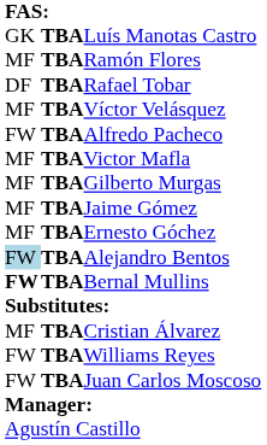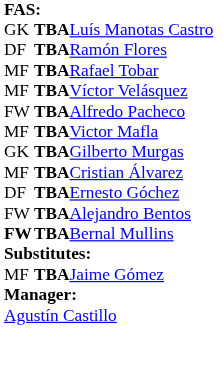Ramón Flores | column 1: MF -> DF
Rafael Tobar | column 1: DF -> MF
Gilberto Murgas | column 1: MF -> GK
rows swapped: Cristian Álvarez <-> Jaime Gómez
Ernesto Góchez | column 1: MF -> DF
Alejandro Bentos | column 1: lightblue background -> no background
- row: FW | TBA | Williams Reyes
- row: FW | TBA | Juan Carlos Moscoso
